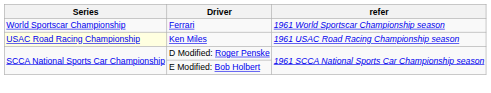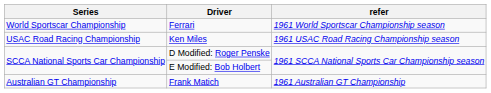Ken Miles | Series: lightyellow background -> no background
+ row: Australian GT Championship | Frank Matich | 1961 Australian GT Championship
